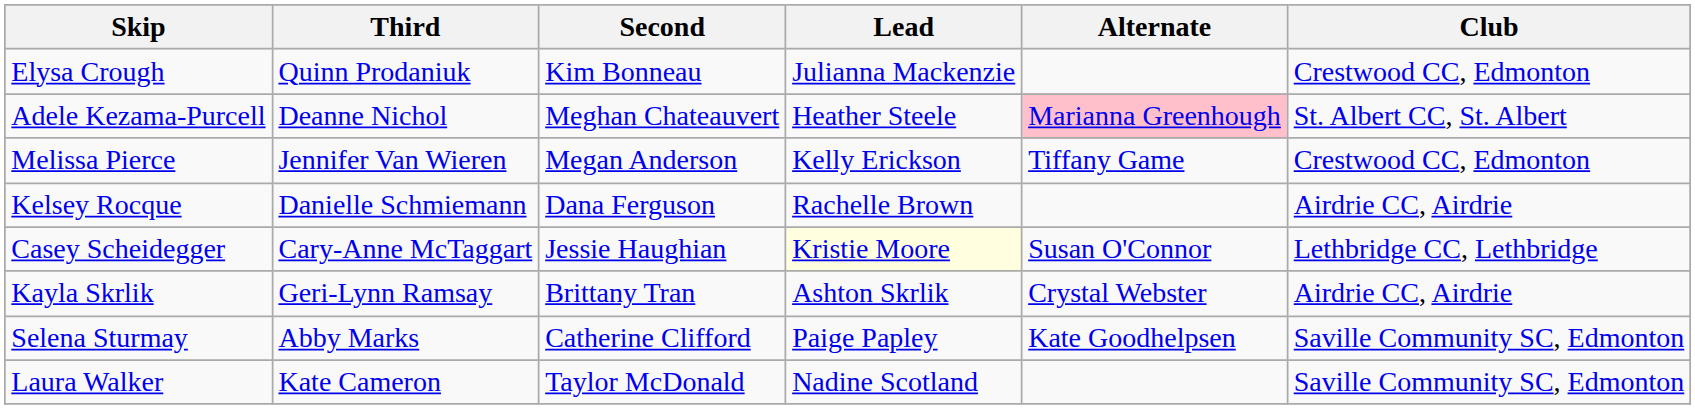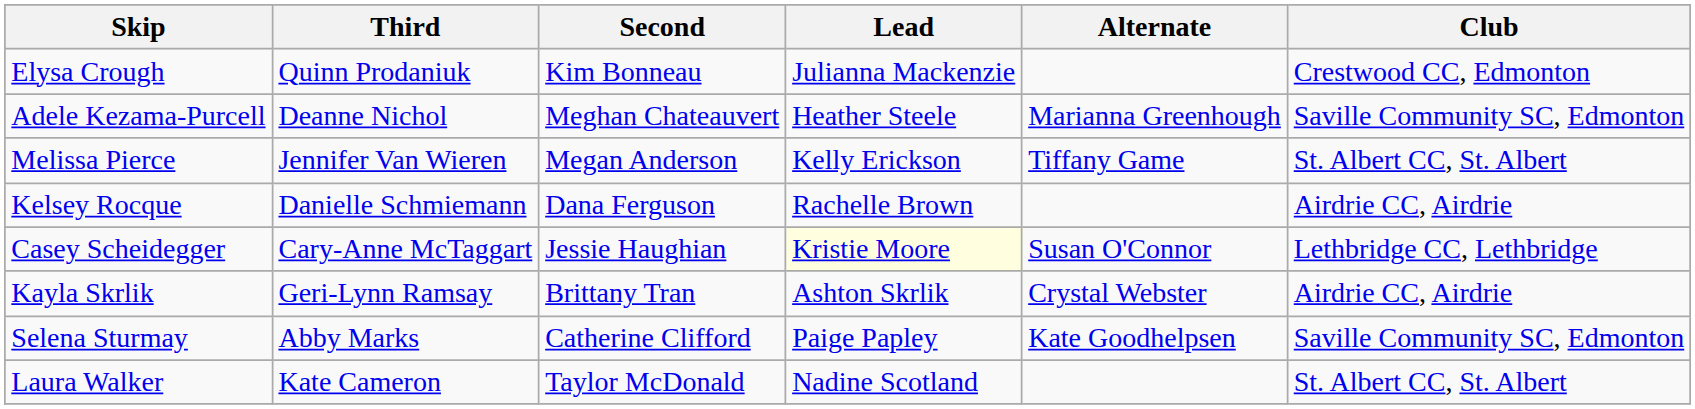Adele Kezama-Purcell | Alternate: pink background -> no background
Adele Kezama-Purcell | Club: St. Albert CC, St. Albert -> Saville Community SC, Edmonton
Melissa Pierce | Club: Crestwood CC, Edmonton -> St. Albert CC, St. Albert
Laura Walker | Club: Saville Community SC, Edmonton -> St. Albert CC, St. Albert
